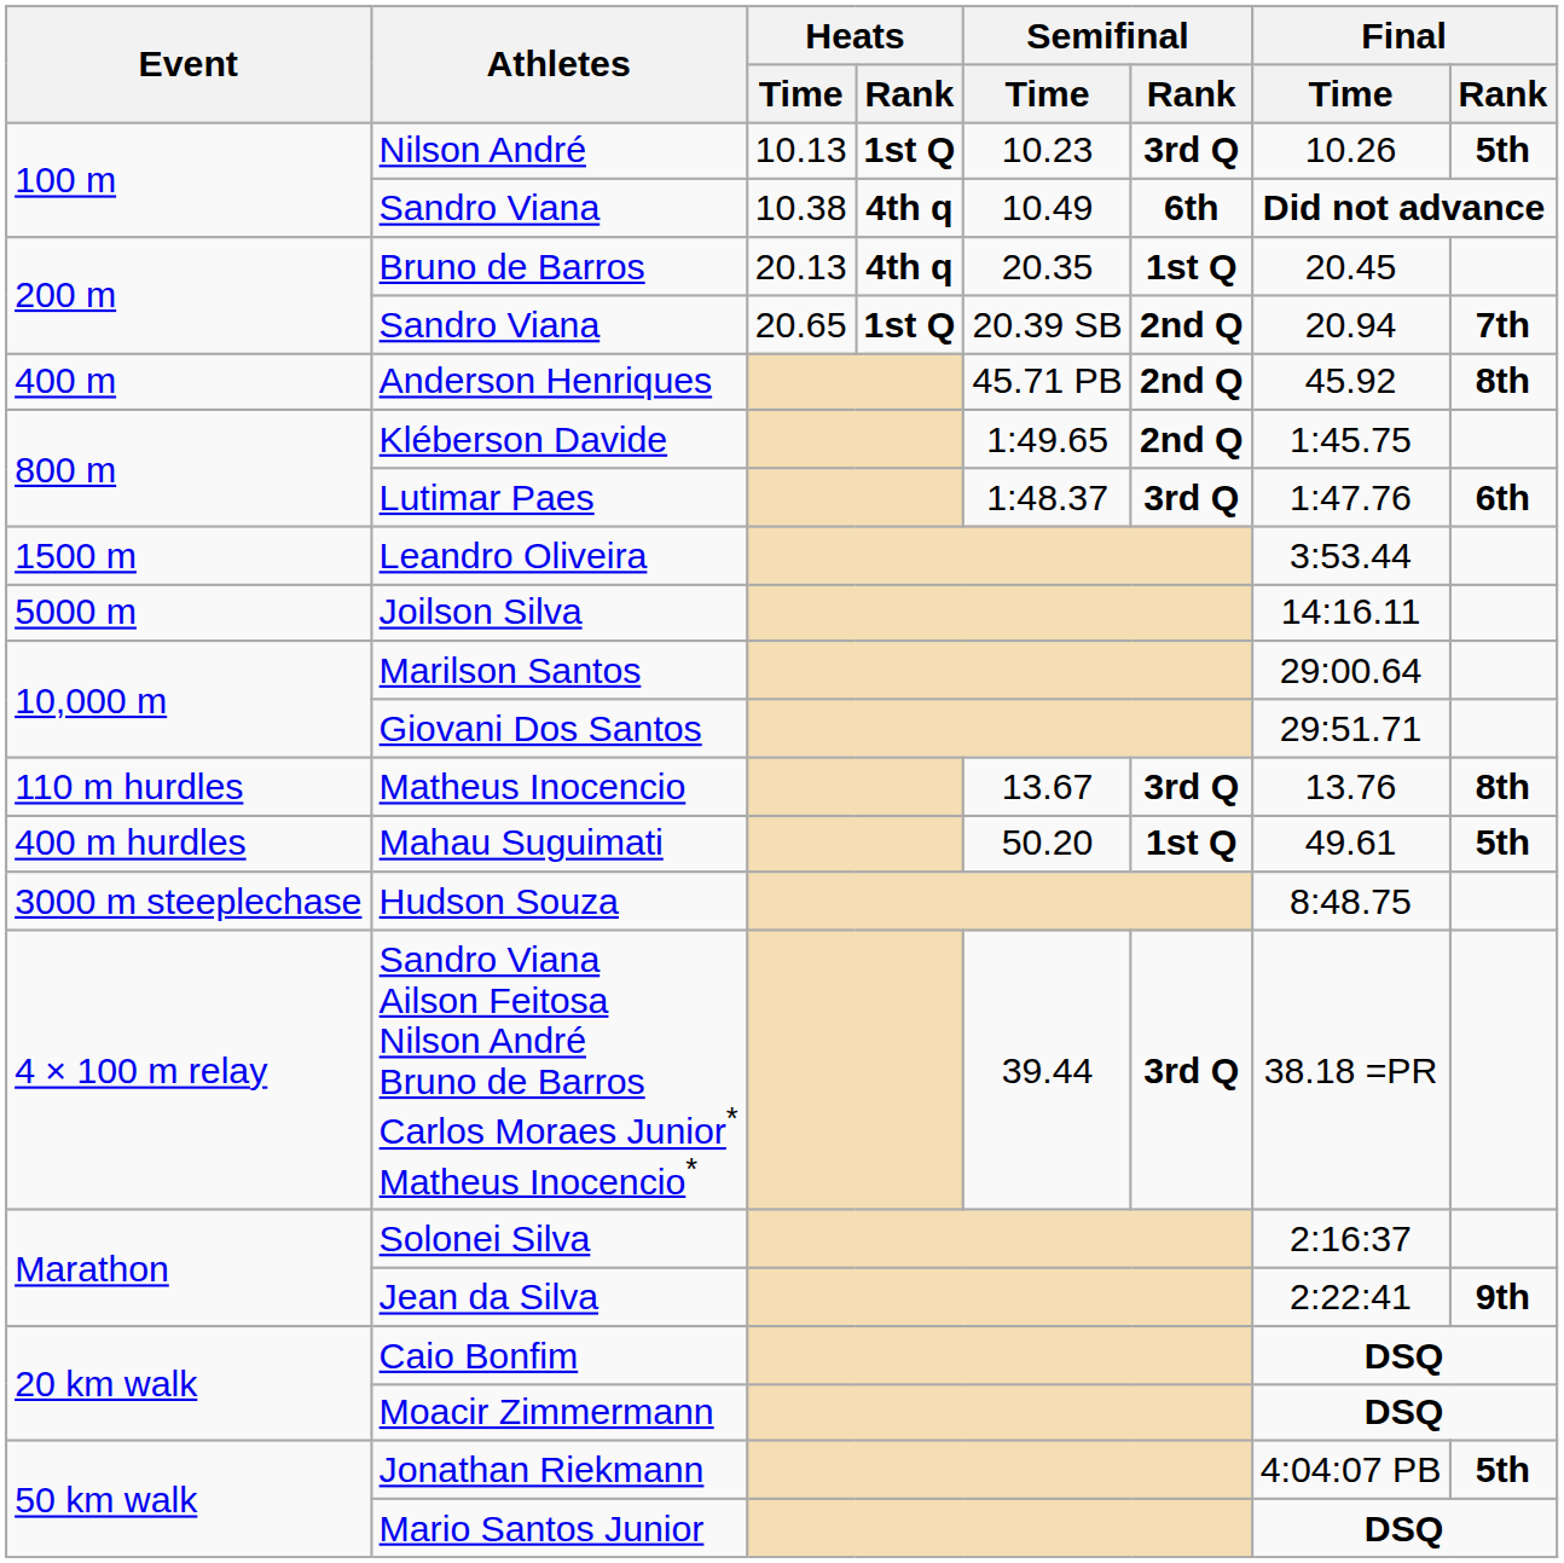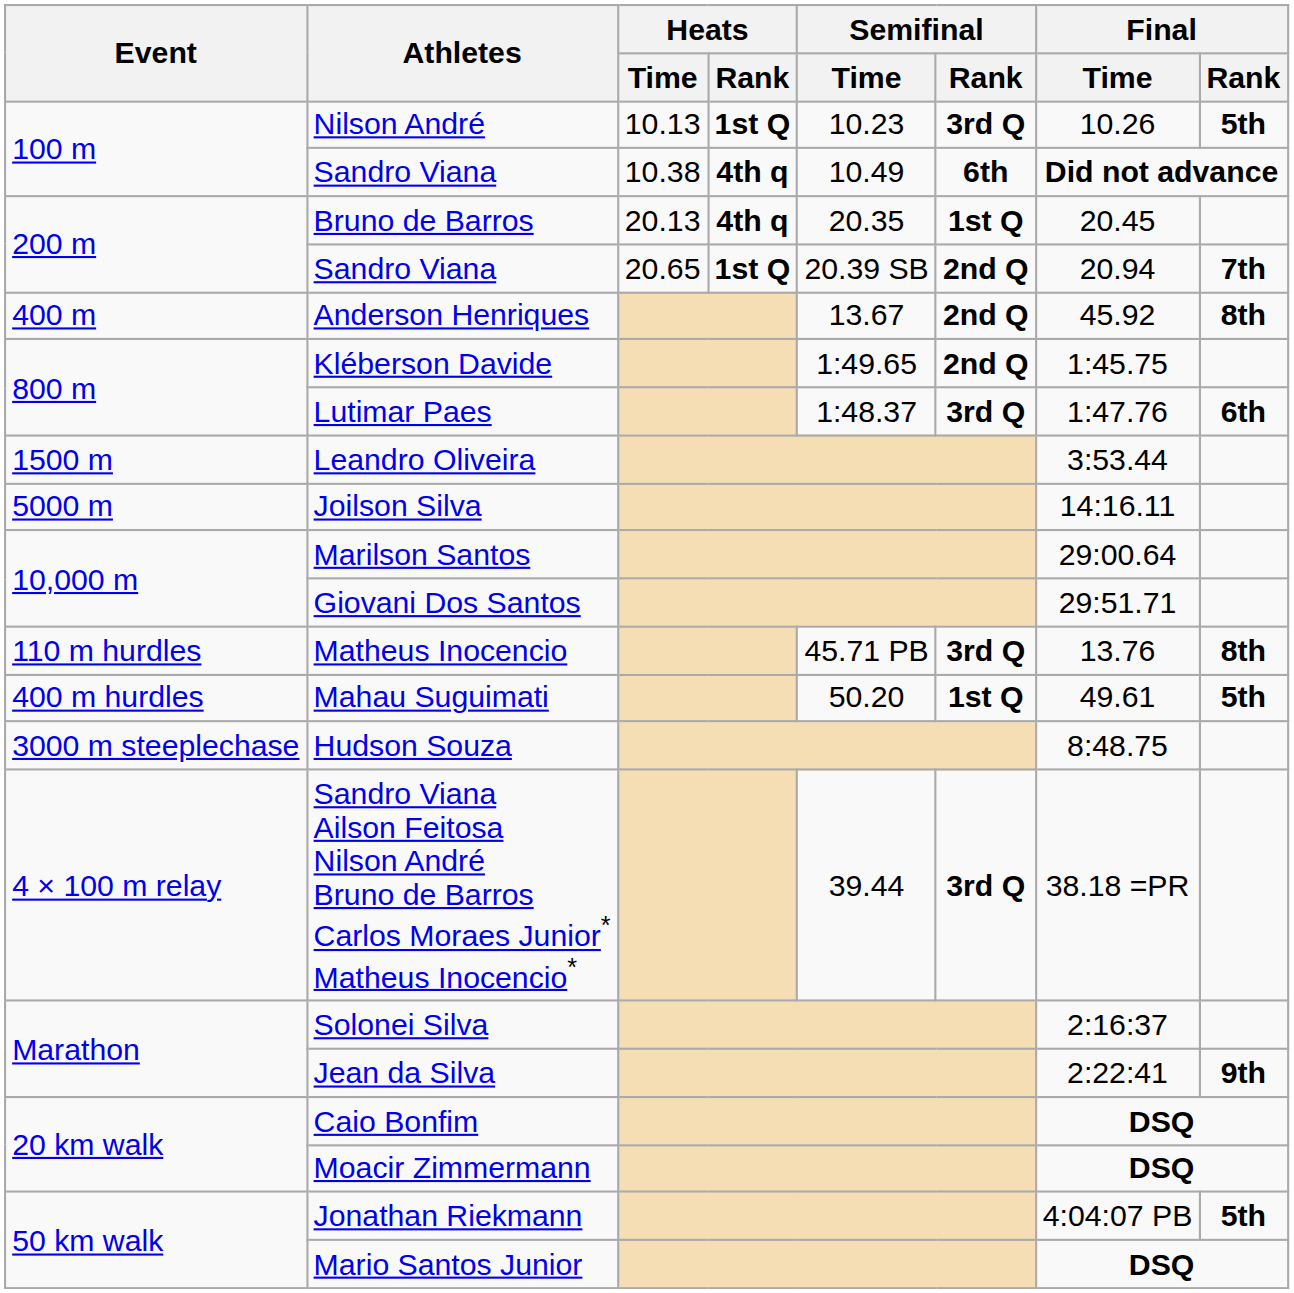Anderson Henriques | Semifinal / Time: 45.71 PB -> 13.67
Matheus Inocencio | Semifinal / Time: 13.67 -> 45.71 PB
